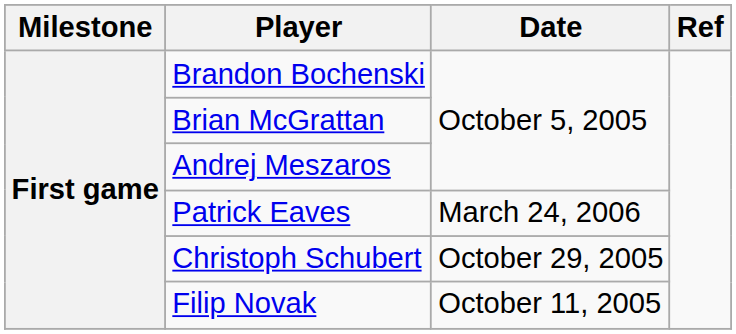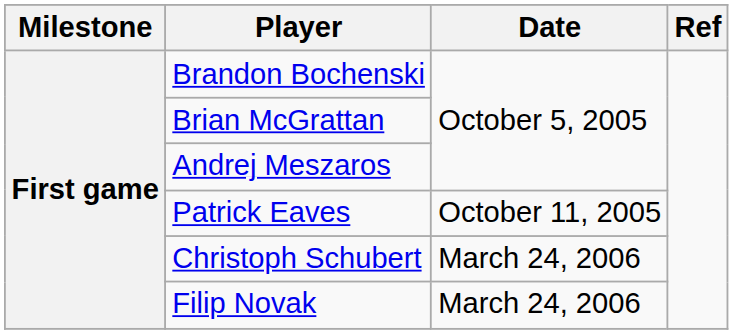Patrick Eaves | Date: March 24, 2006 -> October 11, 2005
Christoph Schubert | Date: October 29, 2005 -> March 24, 2006
Filip Novak | Date: October 11, 2005 -> March 24, 2006
